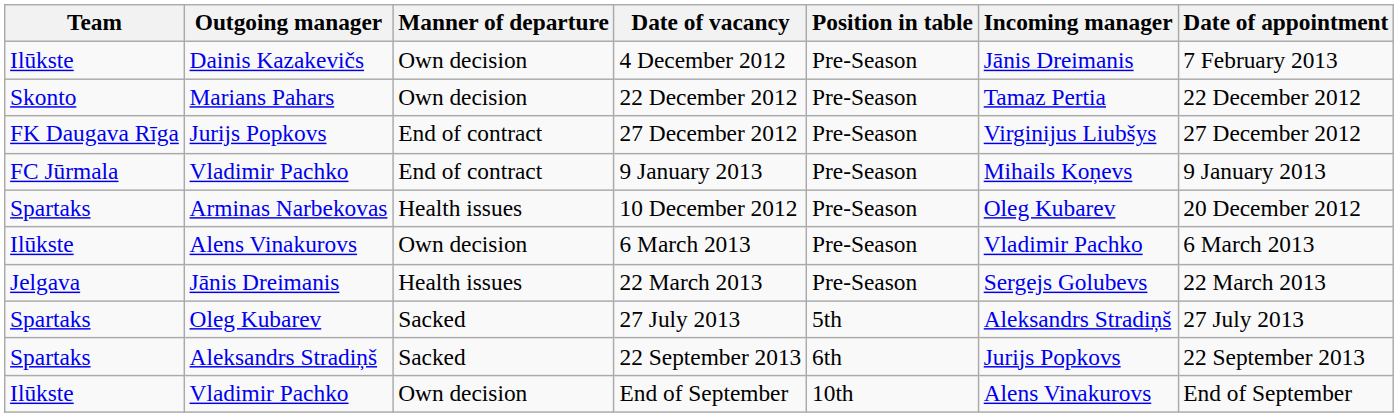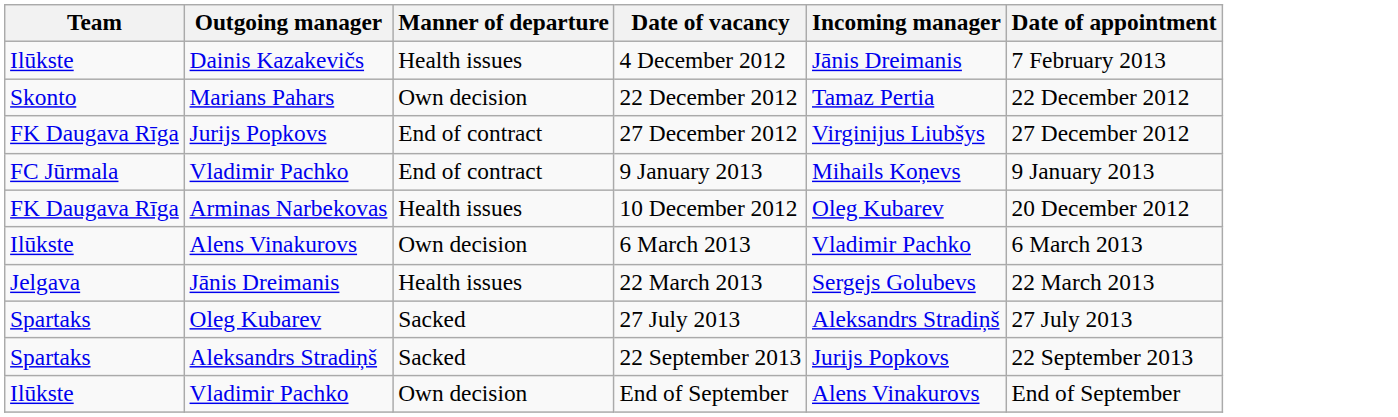- column: Position in table | Pre-Season | Pre-Season | Pre-Season | Pre-Season | Pre-Season | Pre-Season | Pre-Season | 5th | 6th | 10th
4 December 2012 | Manner of departure: Own decision -> Health issues
10 December 2012 | Team: Spartaks -> FK Daugava Rīga
